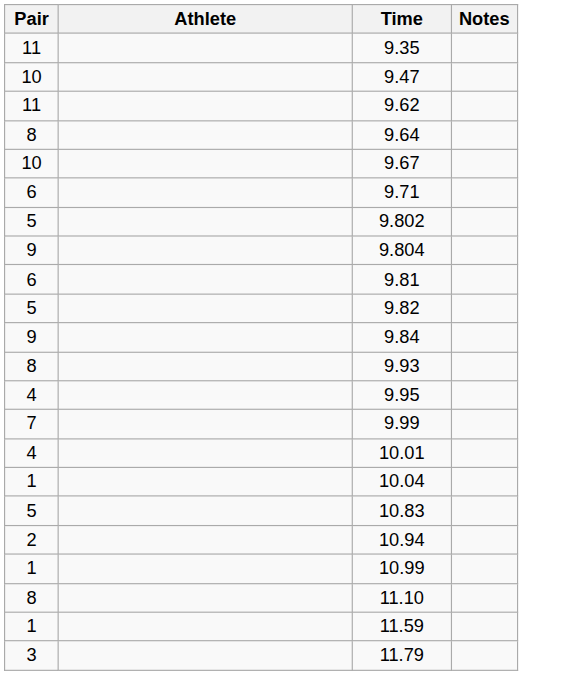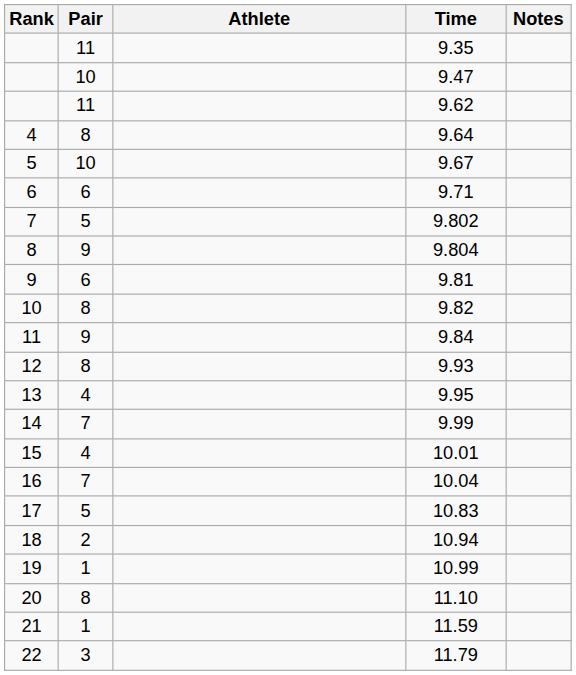+ column: Rank | 4 | 5 | 6 | 7 | 8 | 9 | 10 | 11 | 12 | 13 | 14 | 15 | 16 | 17 | 18 | 19 | 20 | 21 | 22
9.82 | Pair: 5 -> 8
10.04 | Pair: 1 -> 7
